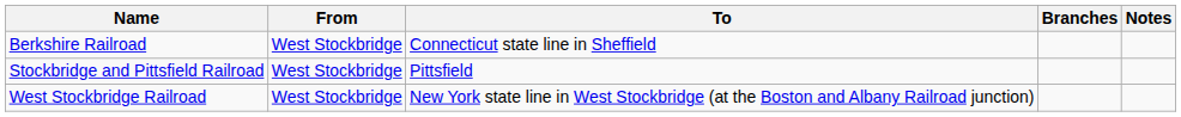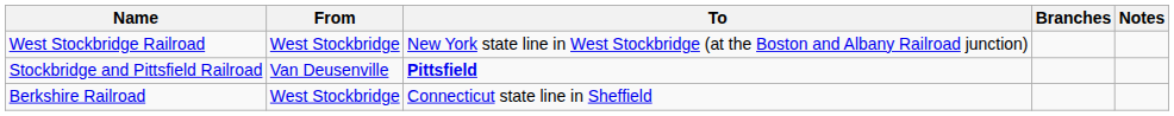rows swapped: Berkshire Railroad <-> West Stockbridge Railroad
Stockbridge and Pittsfield Railroad | From: West Stockbridge -> Van Deusenville
Stockbridge and Pittsfield Railroad | To: normal -> bold
